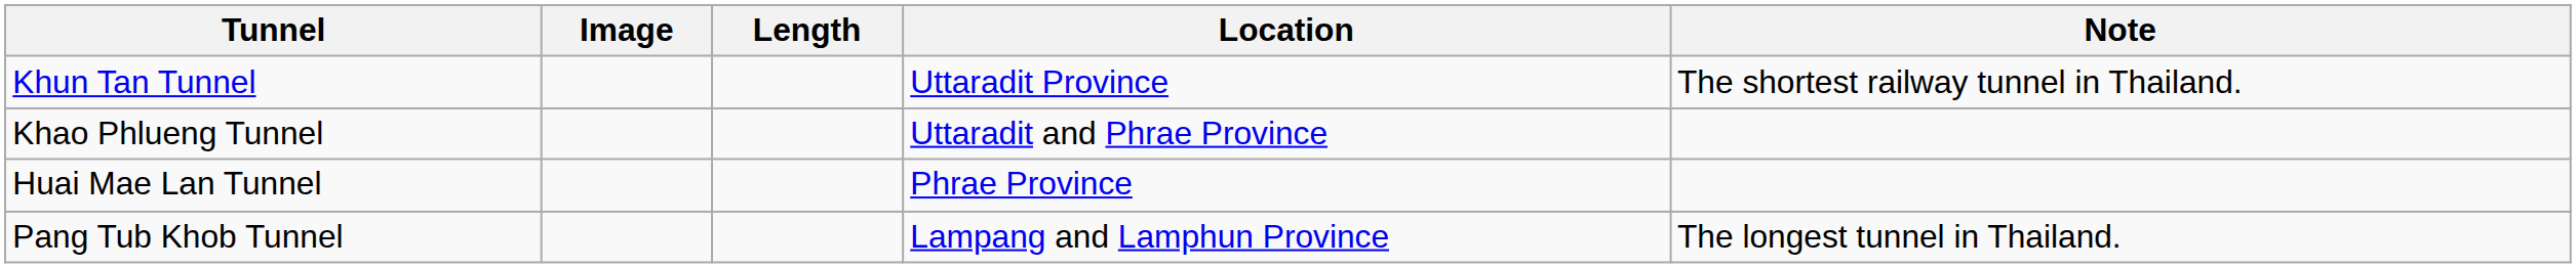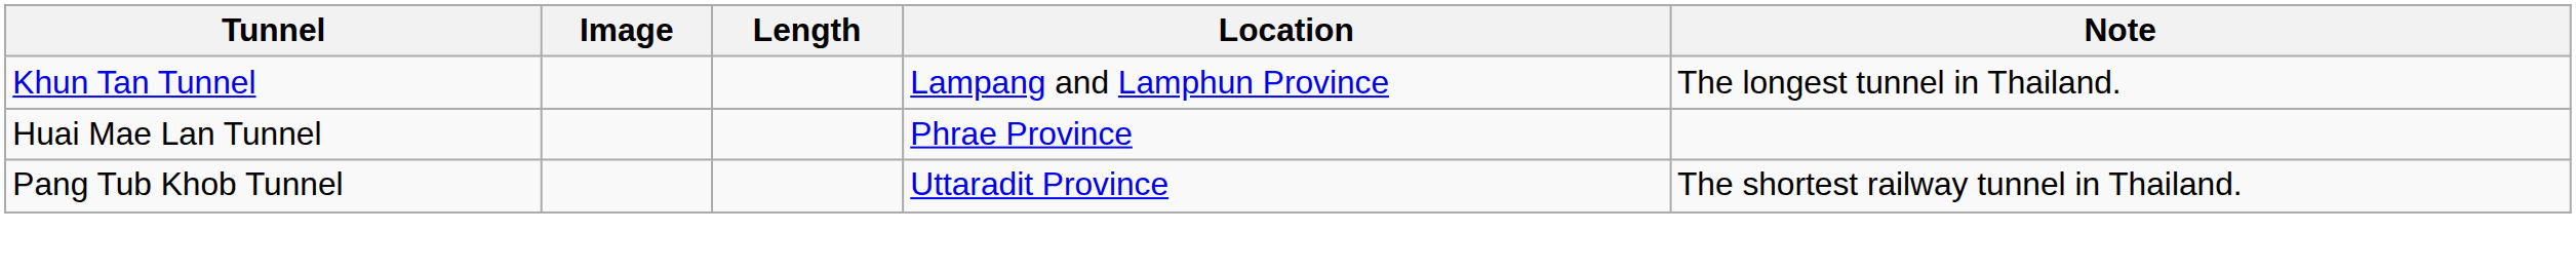Khun Tan Tunnel | Location: Uttaradit Province -> Lampang and Lamphun Province
Khun Tan Tunnel | Note: The shortest railway tunnel in Thailand. -> The longest tunnel in Thailand.
- row: Khao Phlueng Tunnel | Uttaradit and Phrae Province
Pang Tub Khob Tunnel | Location: Lampang and Lamphun Province -> Uttaradit Province
Pang Tub Khob Tunnel | Note: The longest tunnel in Thailand. -> The shortest railway tunnel in Thailand.
